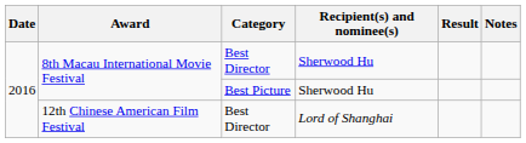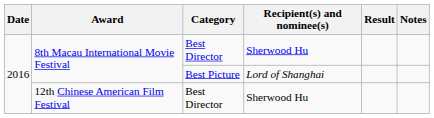8th Macau International Movie Festival / Best Picture | Recipient(s) and nominee(s): Sherwood Hu -> Lord of Shanghai
12th Chinese American Film Festival | Recipient(s) and nominee(s): Lord of Shanghai -> Sherwood Hu
